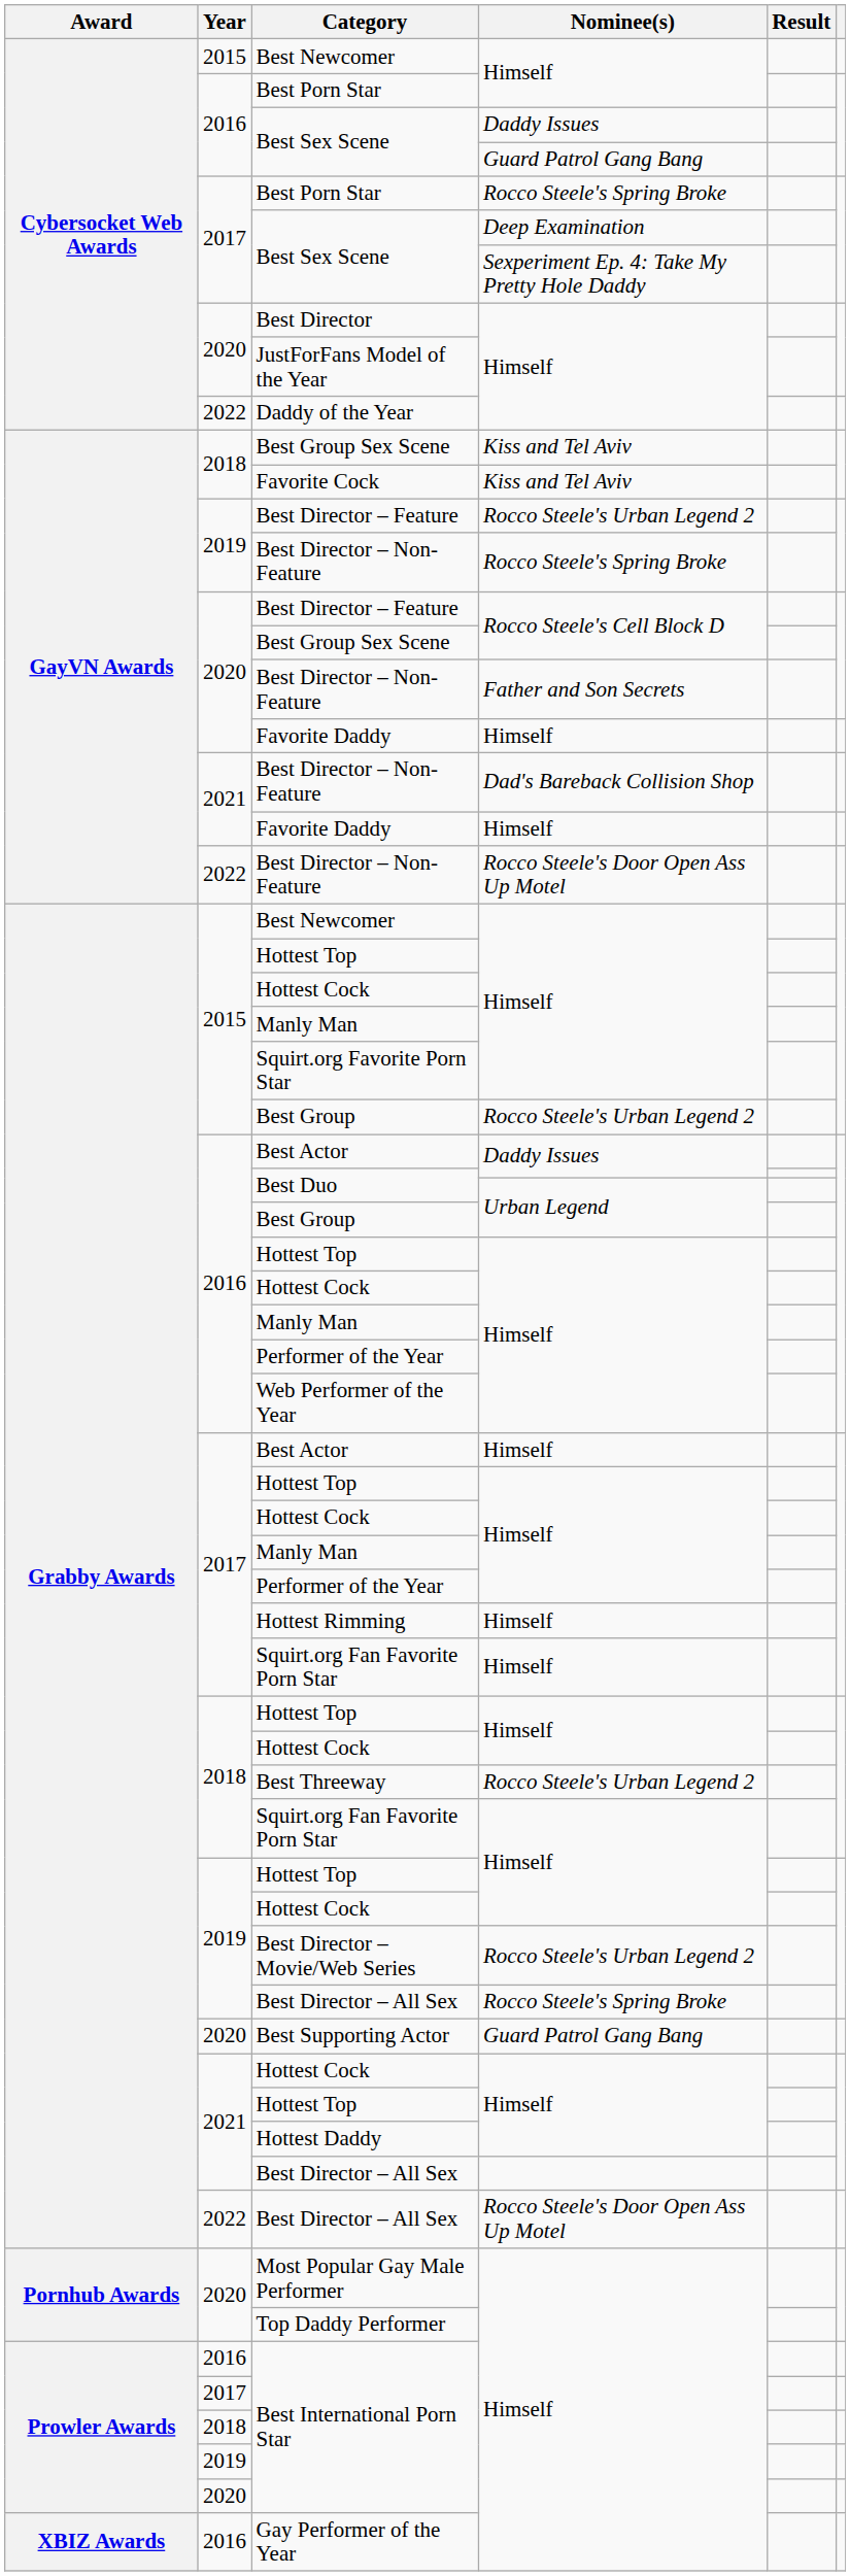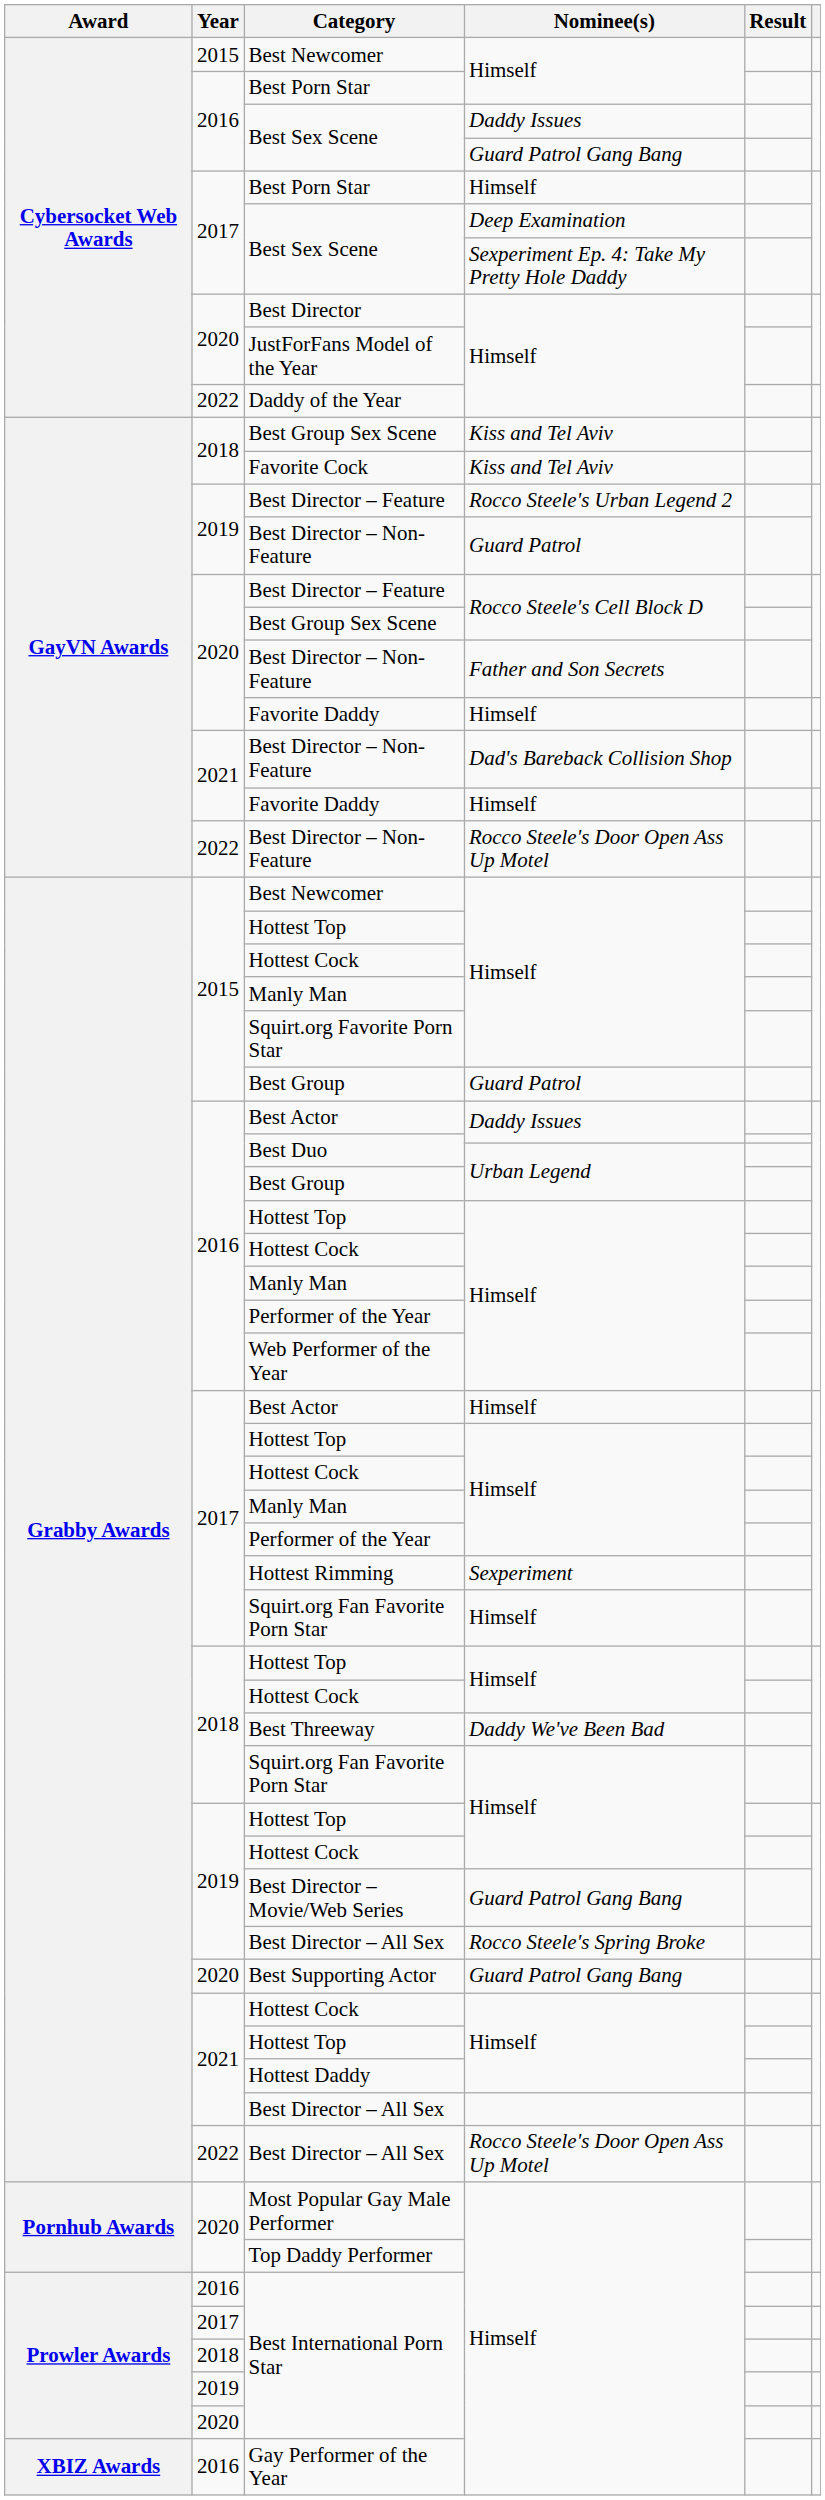2017 / Best Porn Star | Nominee(s): Rocco Steele's Spring Broke -> Himself
2019 / Best Director – Non-Feature | Nominee(s): Rocco Steele's Spring Broke -> Guard Patrol
2015 / Best Group | Nominee(s): Rocco Steele's Urban Legend 2 -> Guard Patrol
Hottest Rimming | Nominee(s): Himself -> Sexperiment
Best Threeway | Nominee(s): Rocco Steele's Urban Legend 2 -> Daddy We've Been Bad
Best Director – Movie/Web Series | Nominee(s): Rocco Steele's Urban Legend 2 -> Guard Patrol Gang Bang
